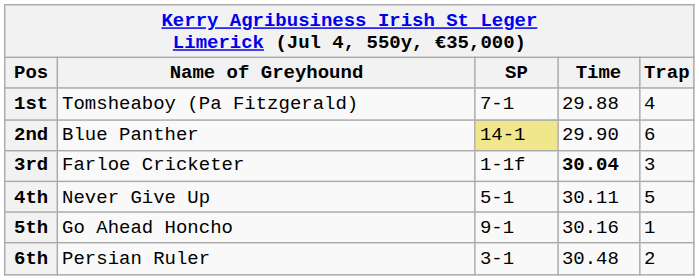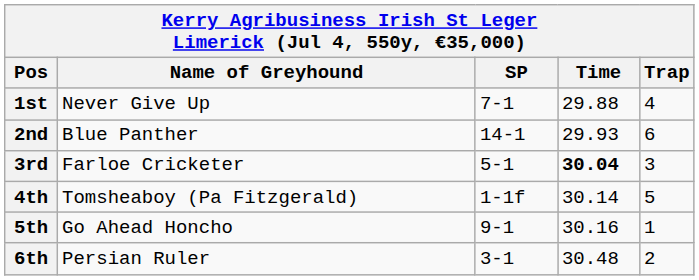1st | Name of Greyhound: Tomsheaboy (Pa Fitzgerald) -> Never Give Up
2nd | SP: khaki background -> no background
2nd | Time: 29.90 -> 29.93
3rd | SP: 1-1f -> 5-1
4th | Name of Greyhound: Never Give Up -> Tomsheaboy (Pa Fitzgerald)
4th | SP: 5-1 -> 1-1f
4th | Time: 30.11 -> 30.14
